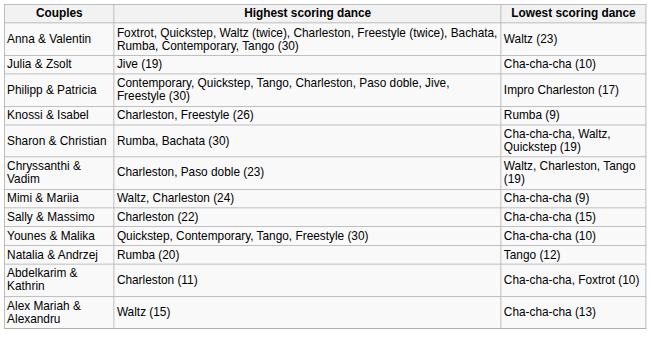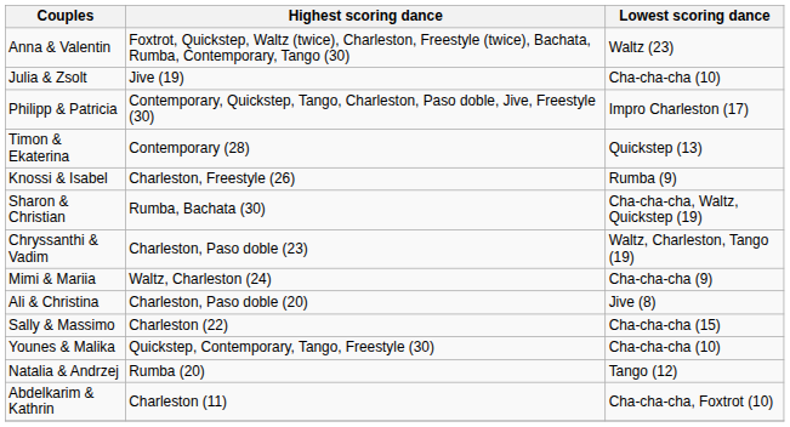+ row: Timon & Ekaterina | Contemporary (28) | Quickstep (13)
+ row: Ali & Christina | Charleston, Paso doble (20) | Jive (8)
- row: Alex Mariah & Alexandru | Waltz (15) | Cha-cha-cha (13)
